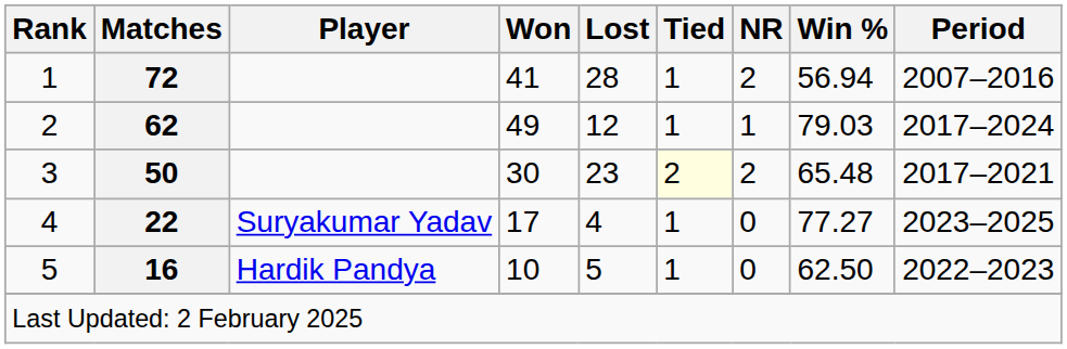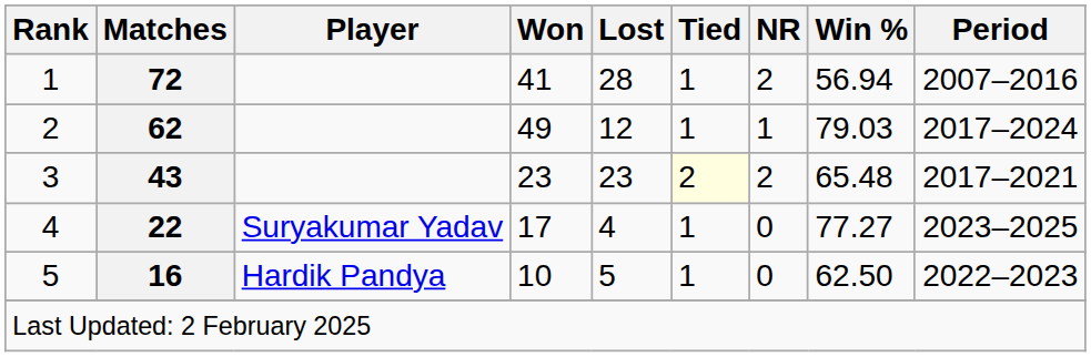3 | Matches: 50 -> 43
3 | Won: 30 -> 23
